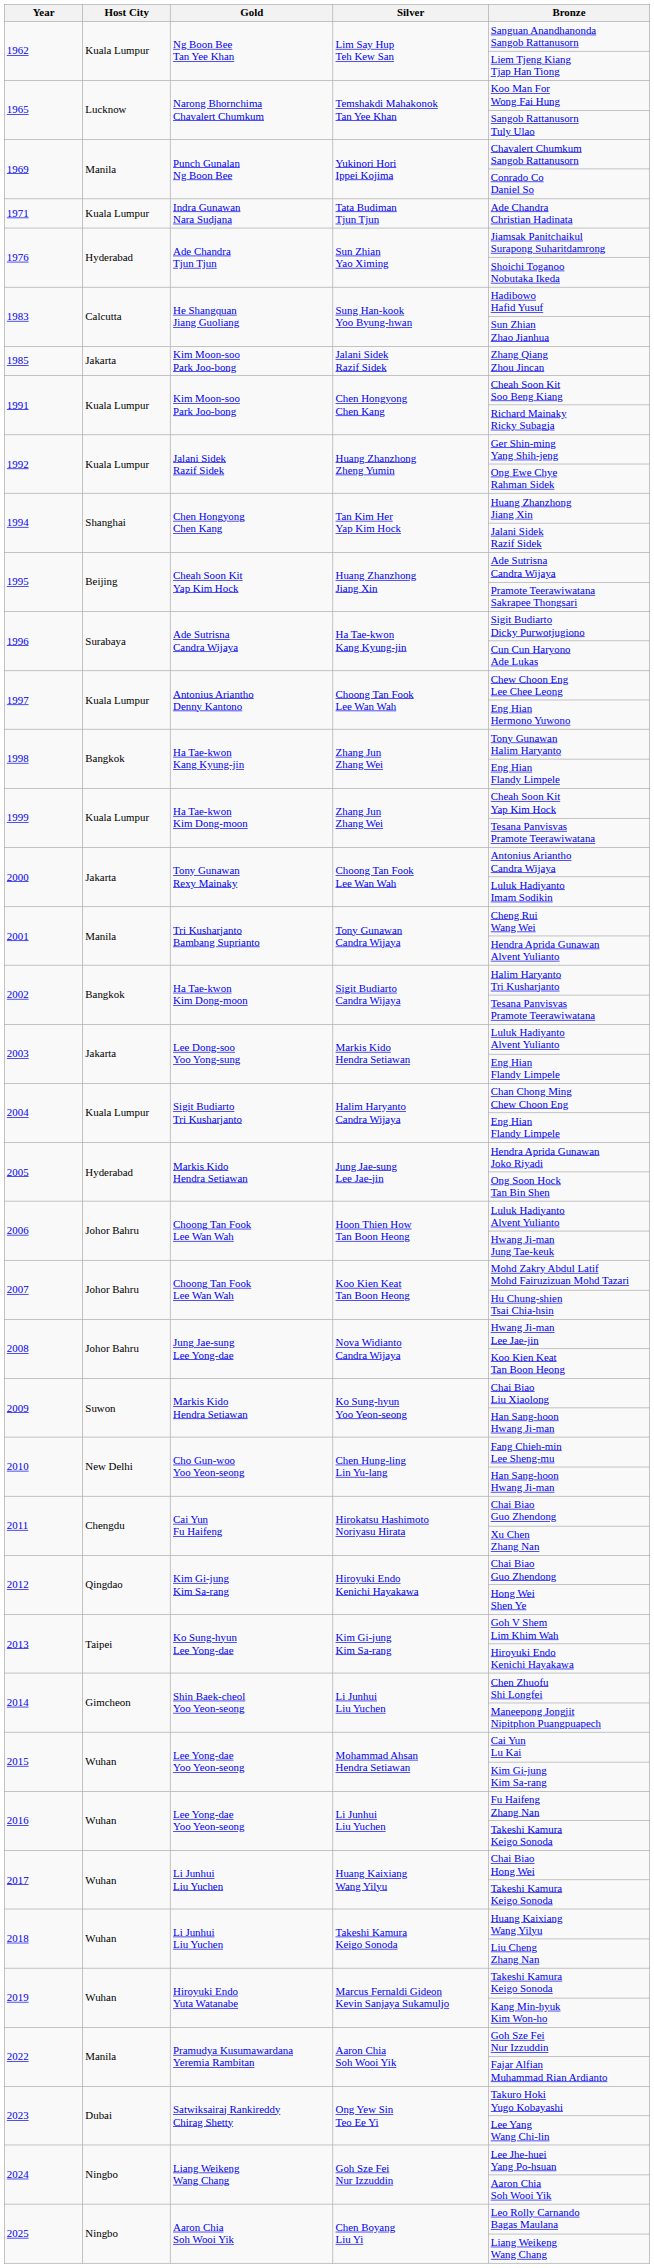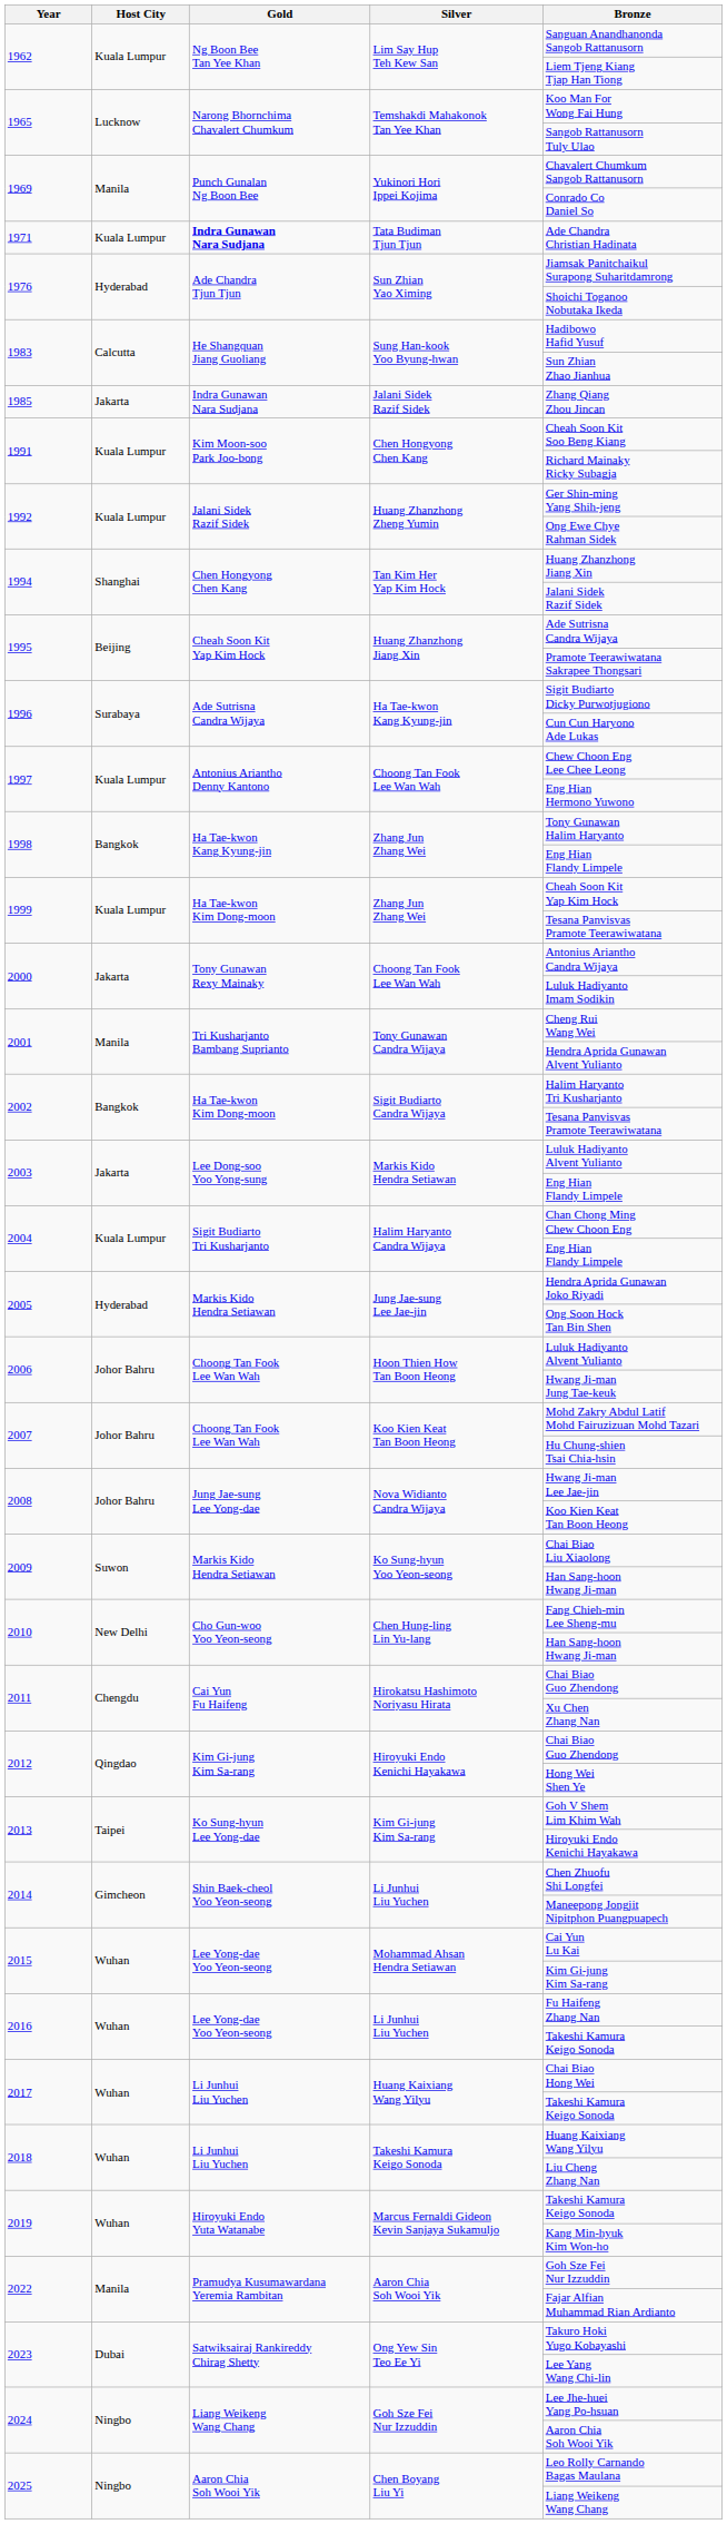1971 | Gold: normal -> bold
1985 | Gold: Kim Moon-soo Park Joo-bong -> Indra Gunawan Nara Sudjana
